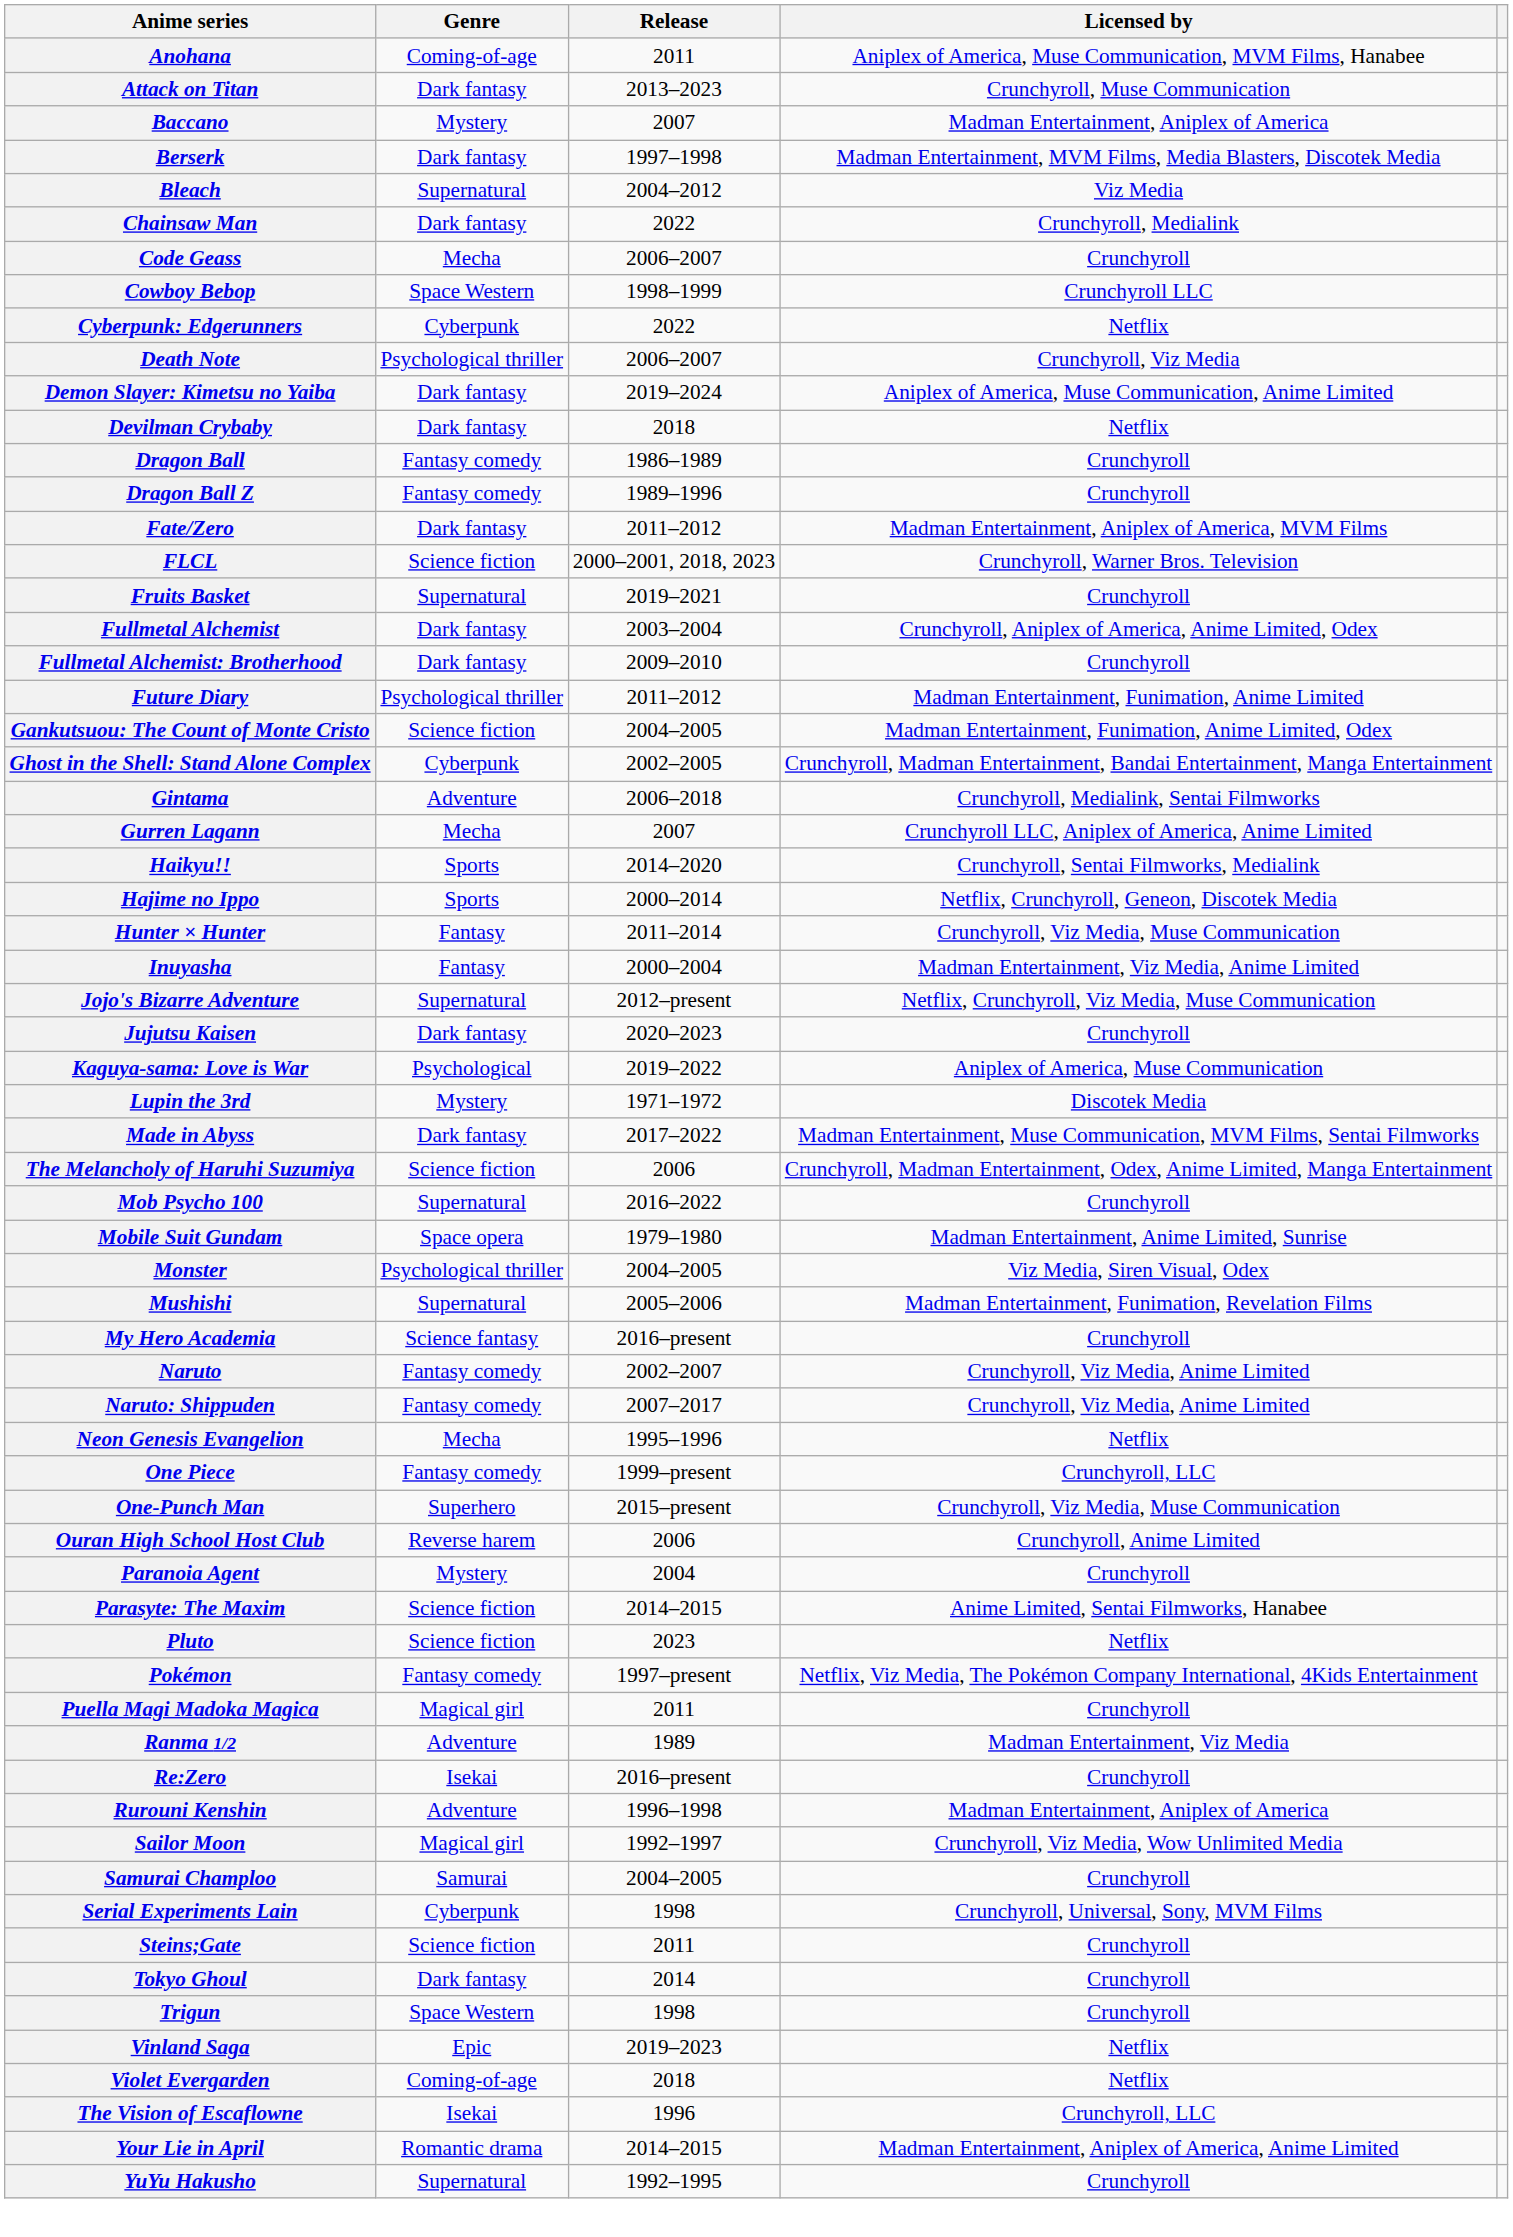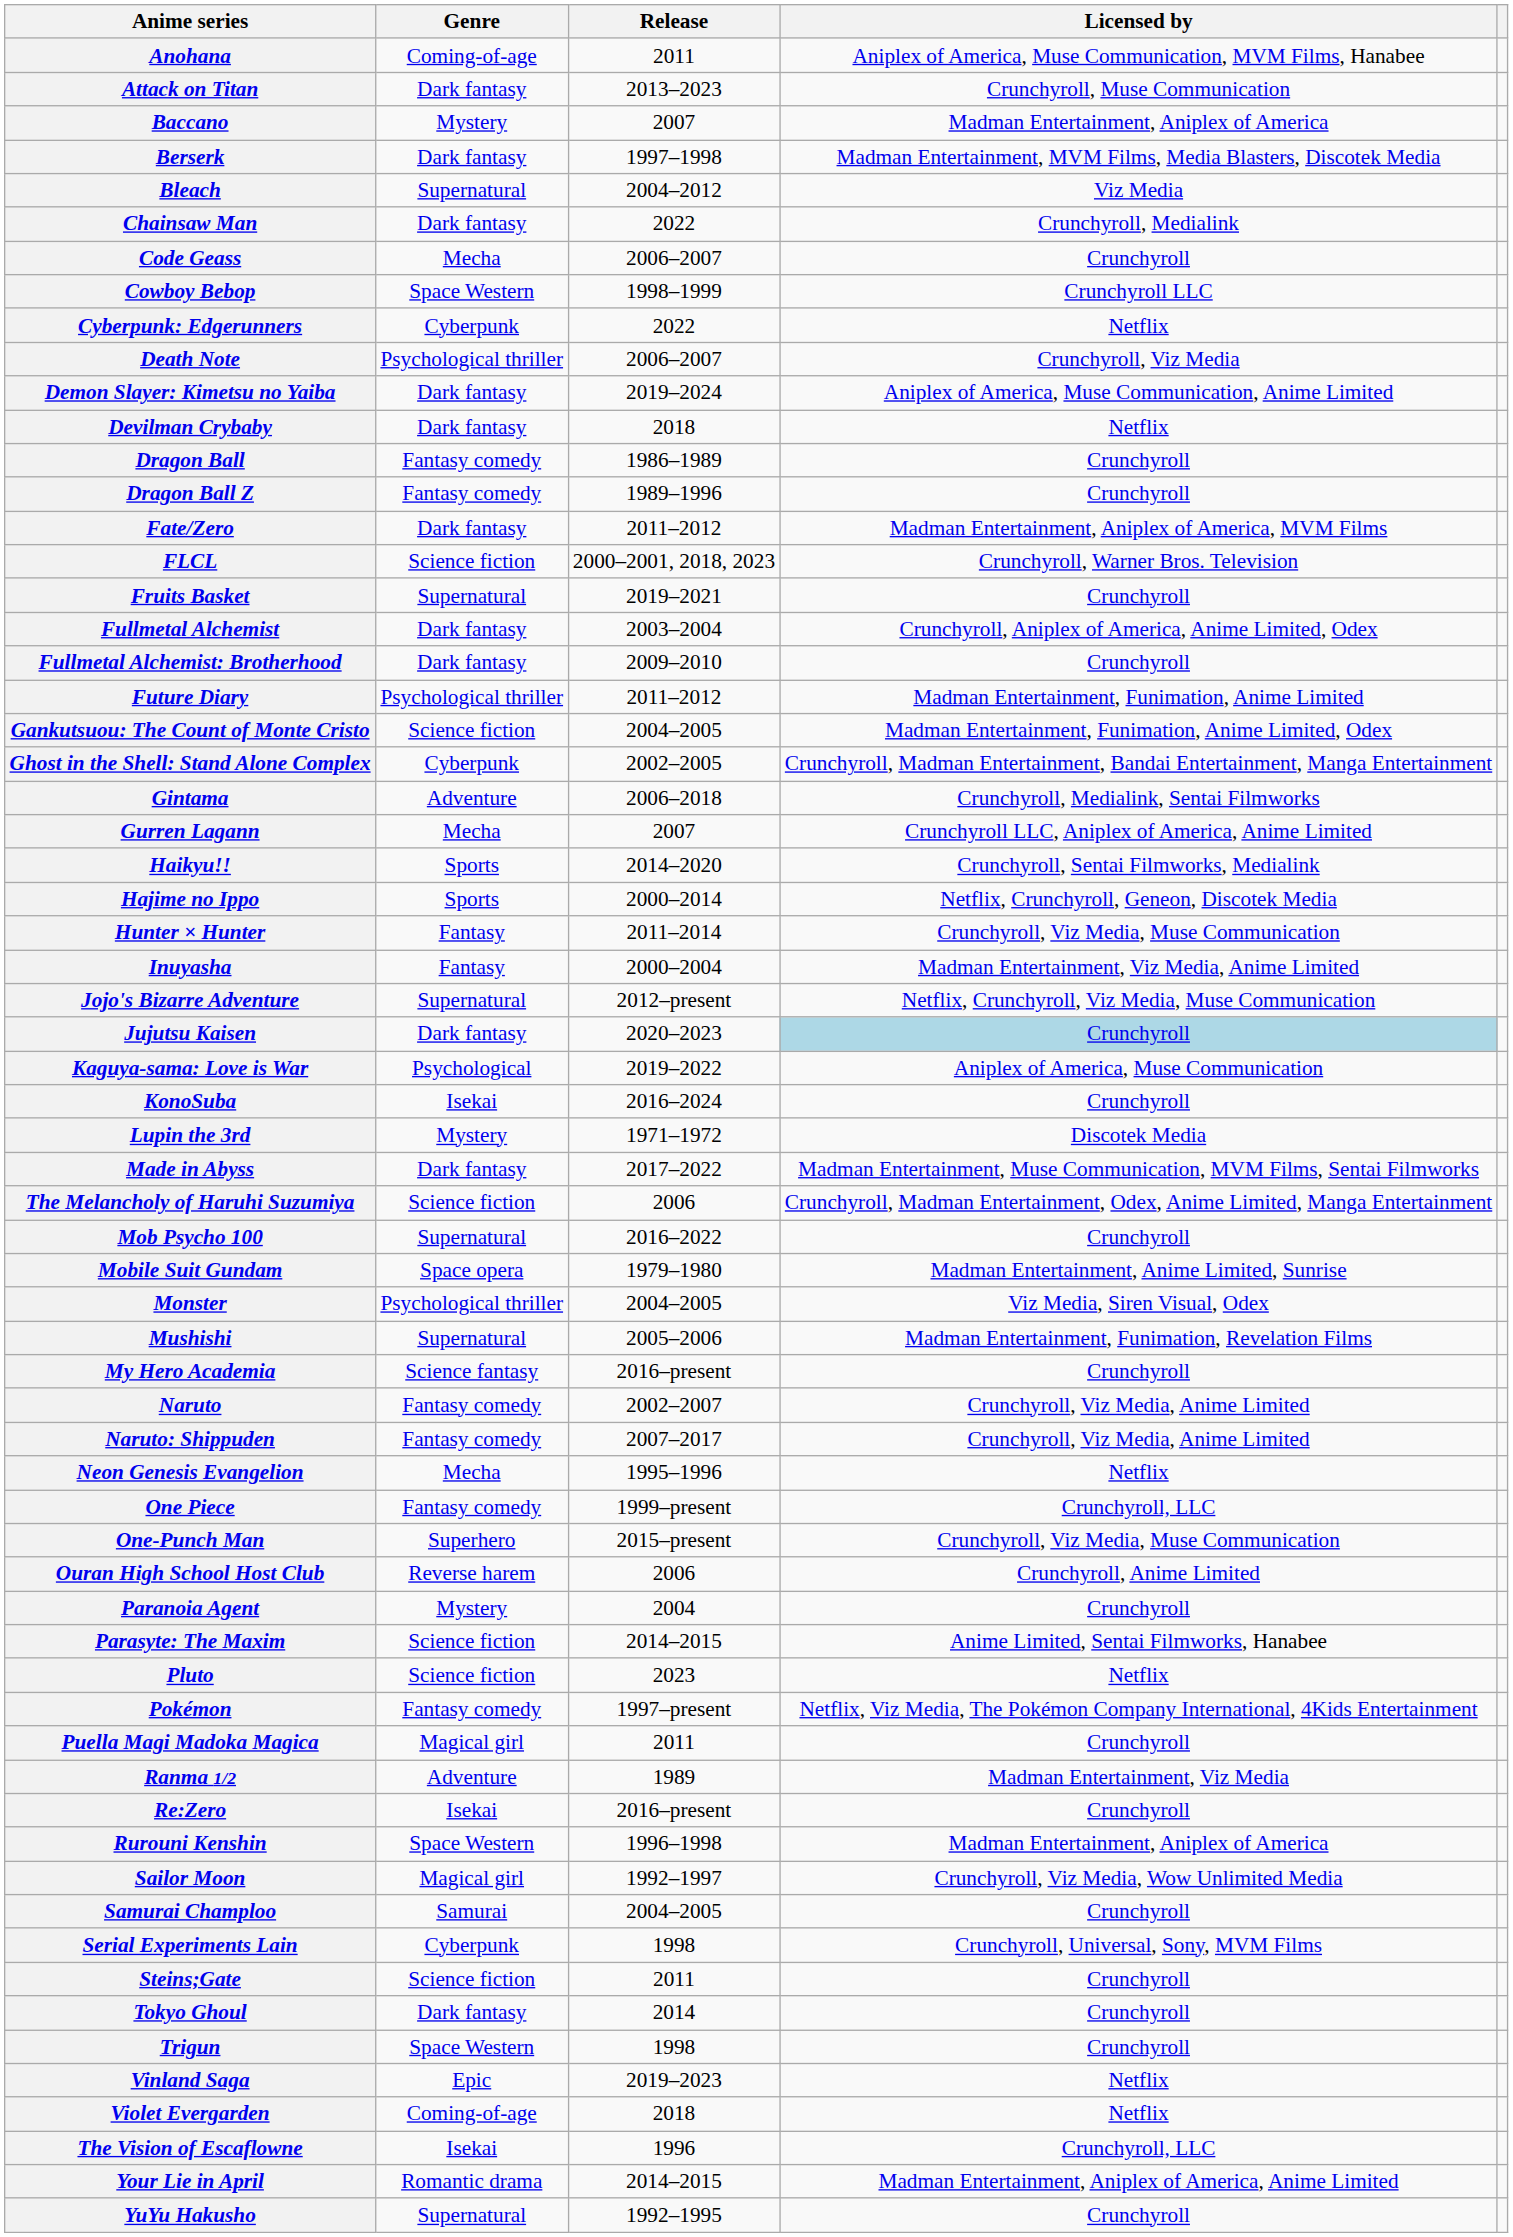Jujutsu Kaisen | Licensed by: no background -> lightblue background
+ row: KonoSuba | Isekai | 2016–2024 | Crunchyroll
Rurouni Kenshin | Genre: Adventure -> Space Western
